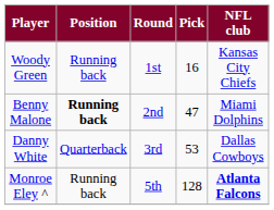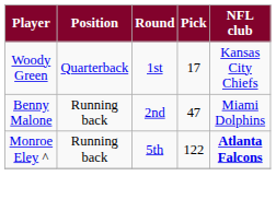Woody Green | Position: Running back -> Quarterback
Woody Green | Pick: 16 -> 17
Benny Malone | Position: bold -> normal
- row: Danny White | Quarterback | 3rd | 53 | Dallas Cowboys
Monroe Eley ^ | Pick: 128 -> 122
